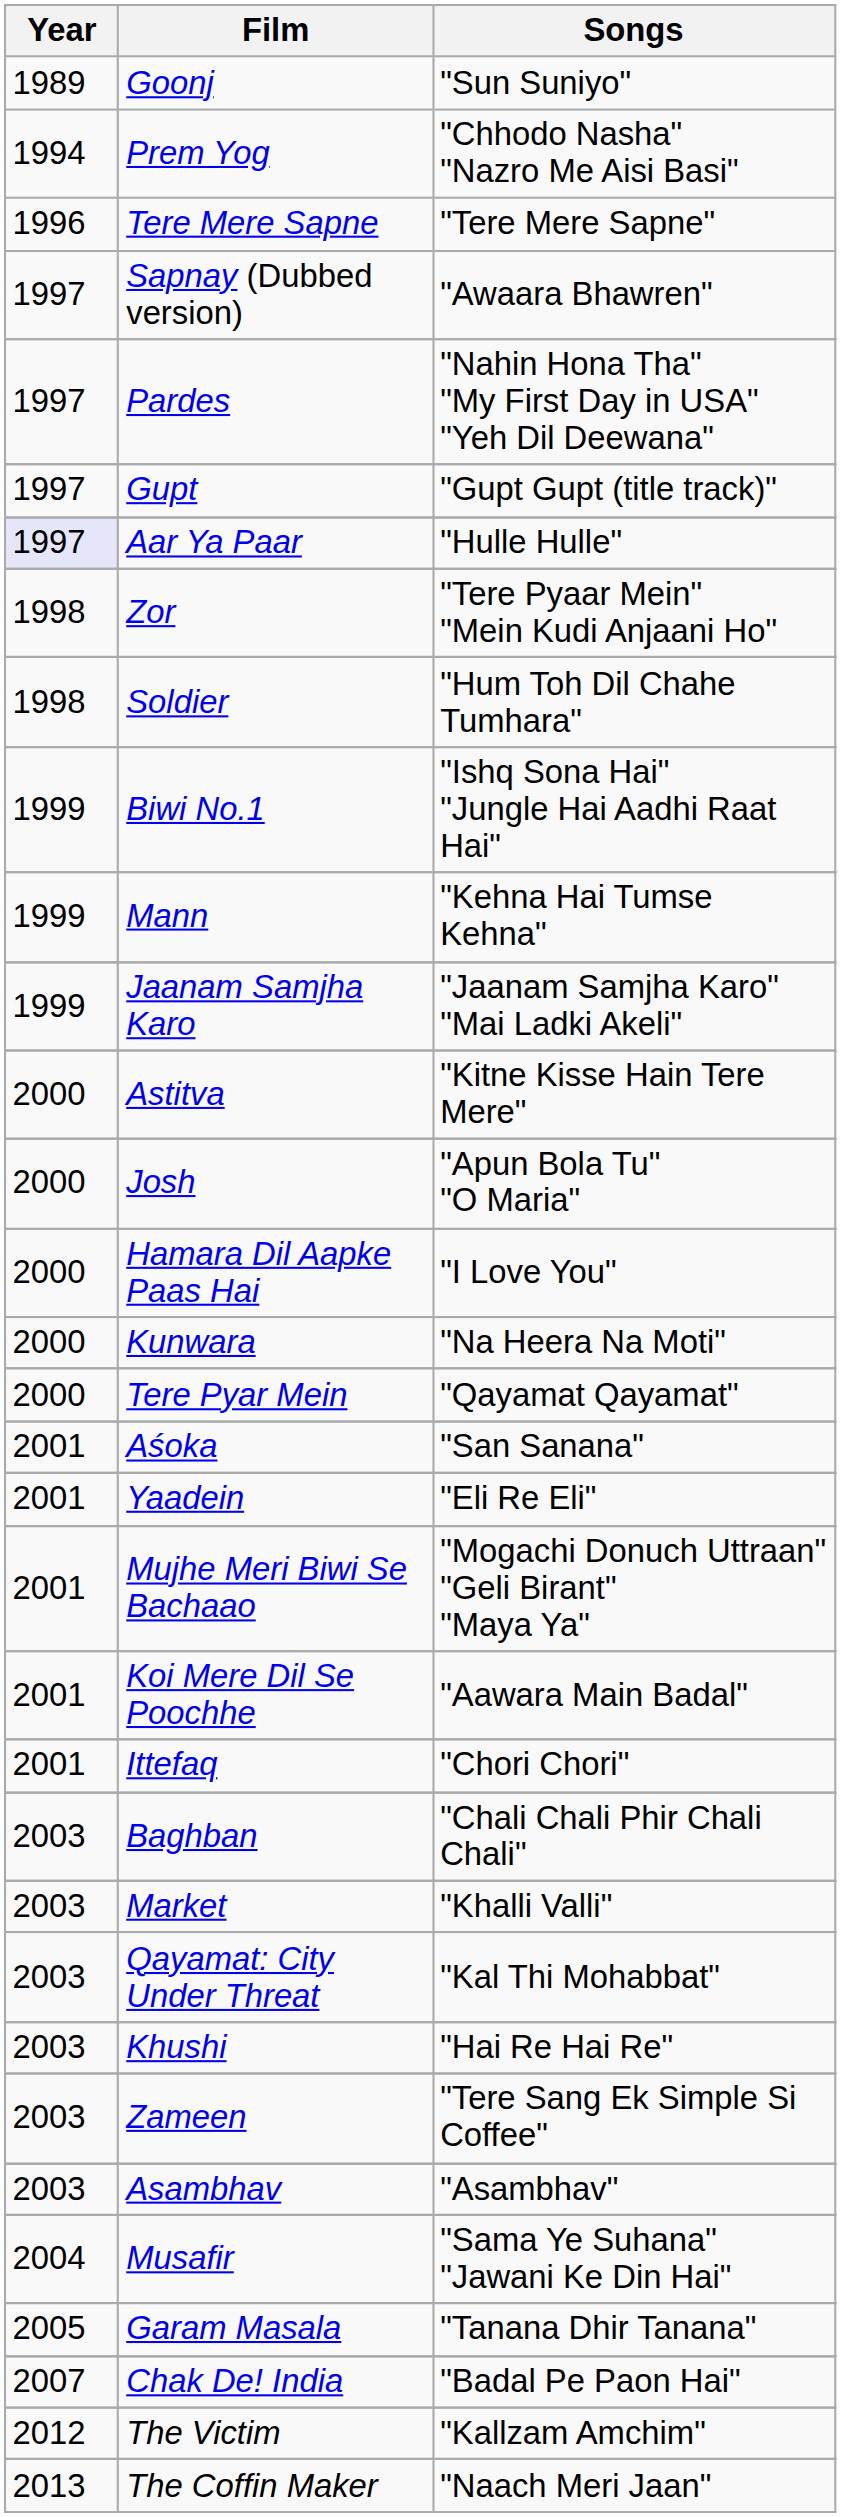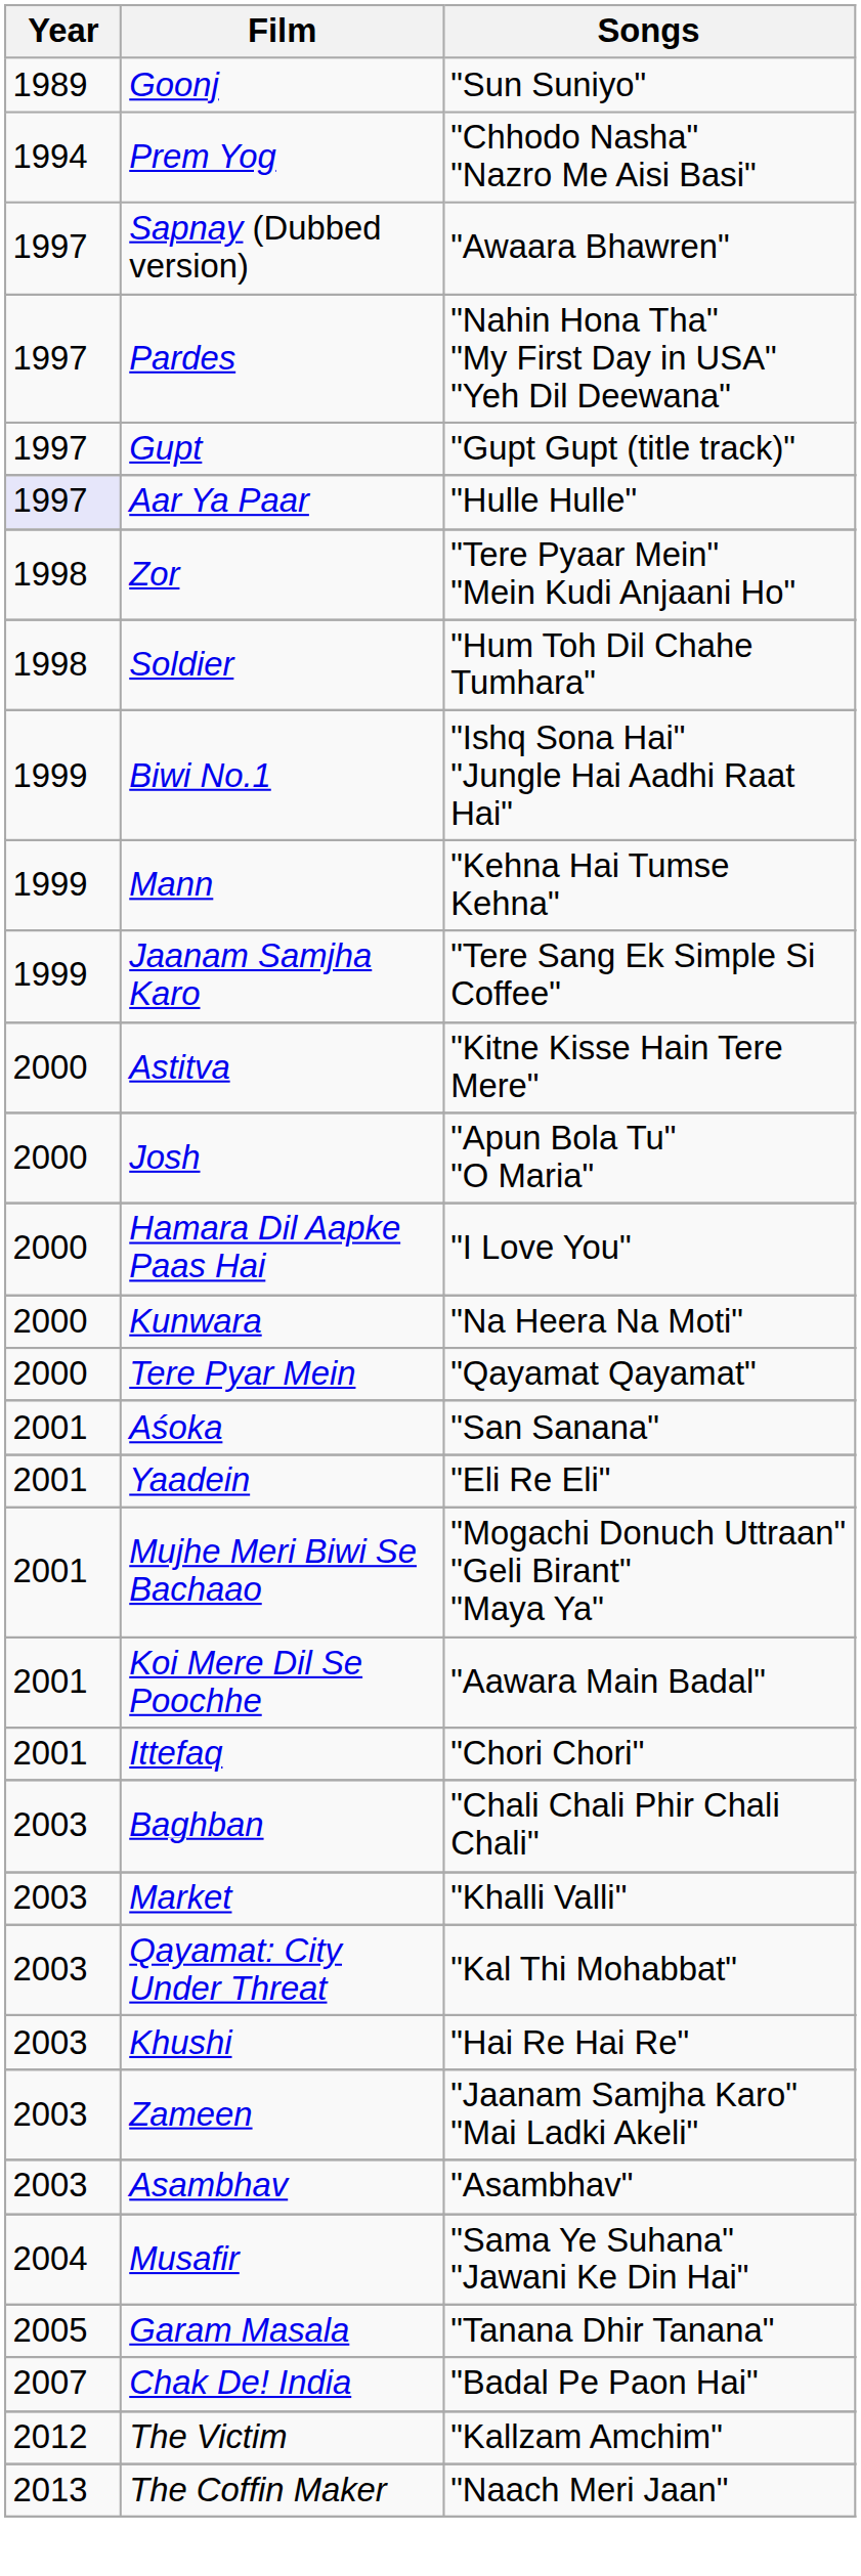- row: 1996 | Tere Mere Sapne | "Tere Mere Sapne"
Jaanam Samjha Karo | Songs: "Jaanam Samjha Karo" "Mai Ladki Akeli" -> "Tere Sang Ek Simple Si Coffee"
Zameen | Songs: "Tere Sang Ek Simple Si Coffee" -> "Jaanam Samjha Karo" "Mai Ladki Akeli"
